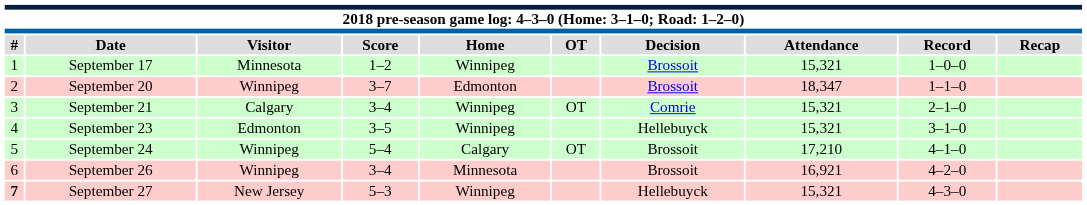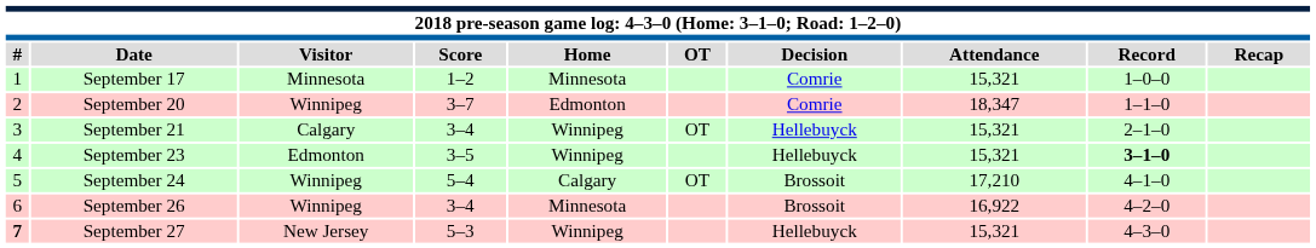September 17 | Home: Winnipeg -> Minnesota
September 17 | Decision: Brossoit -> Comrie
September 20 | Decision: Brossoit -> Comrie
September 21 | Decision: Comrie -> Hellebuyck
September 23 | Record: normal -> bold
September 26 | Attendance: 16,921 -> 16,922
